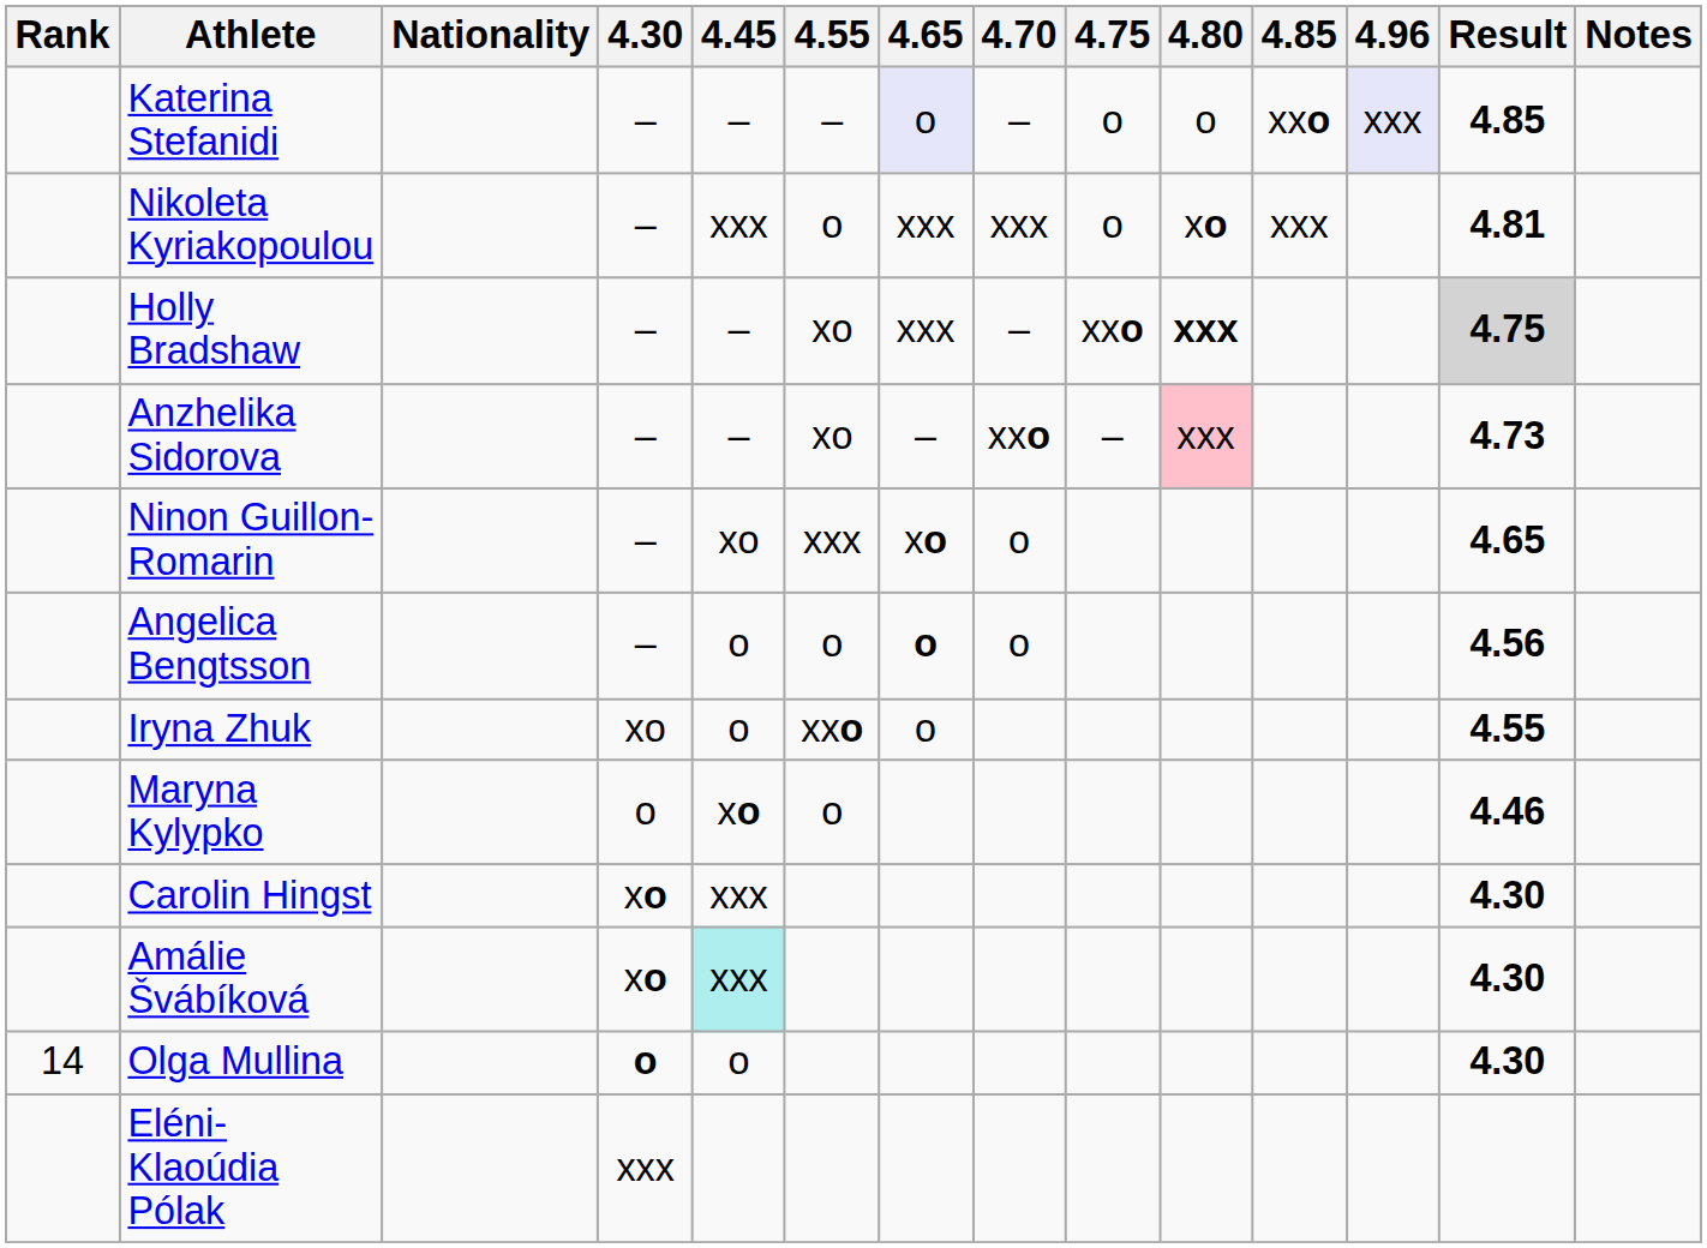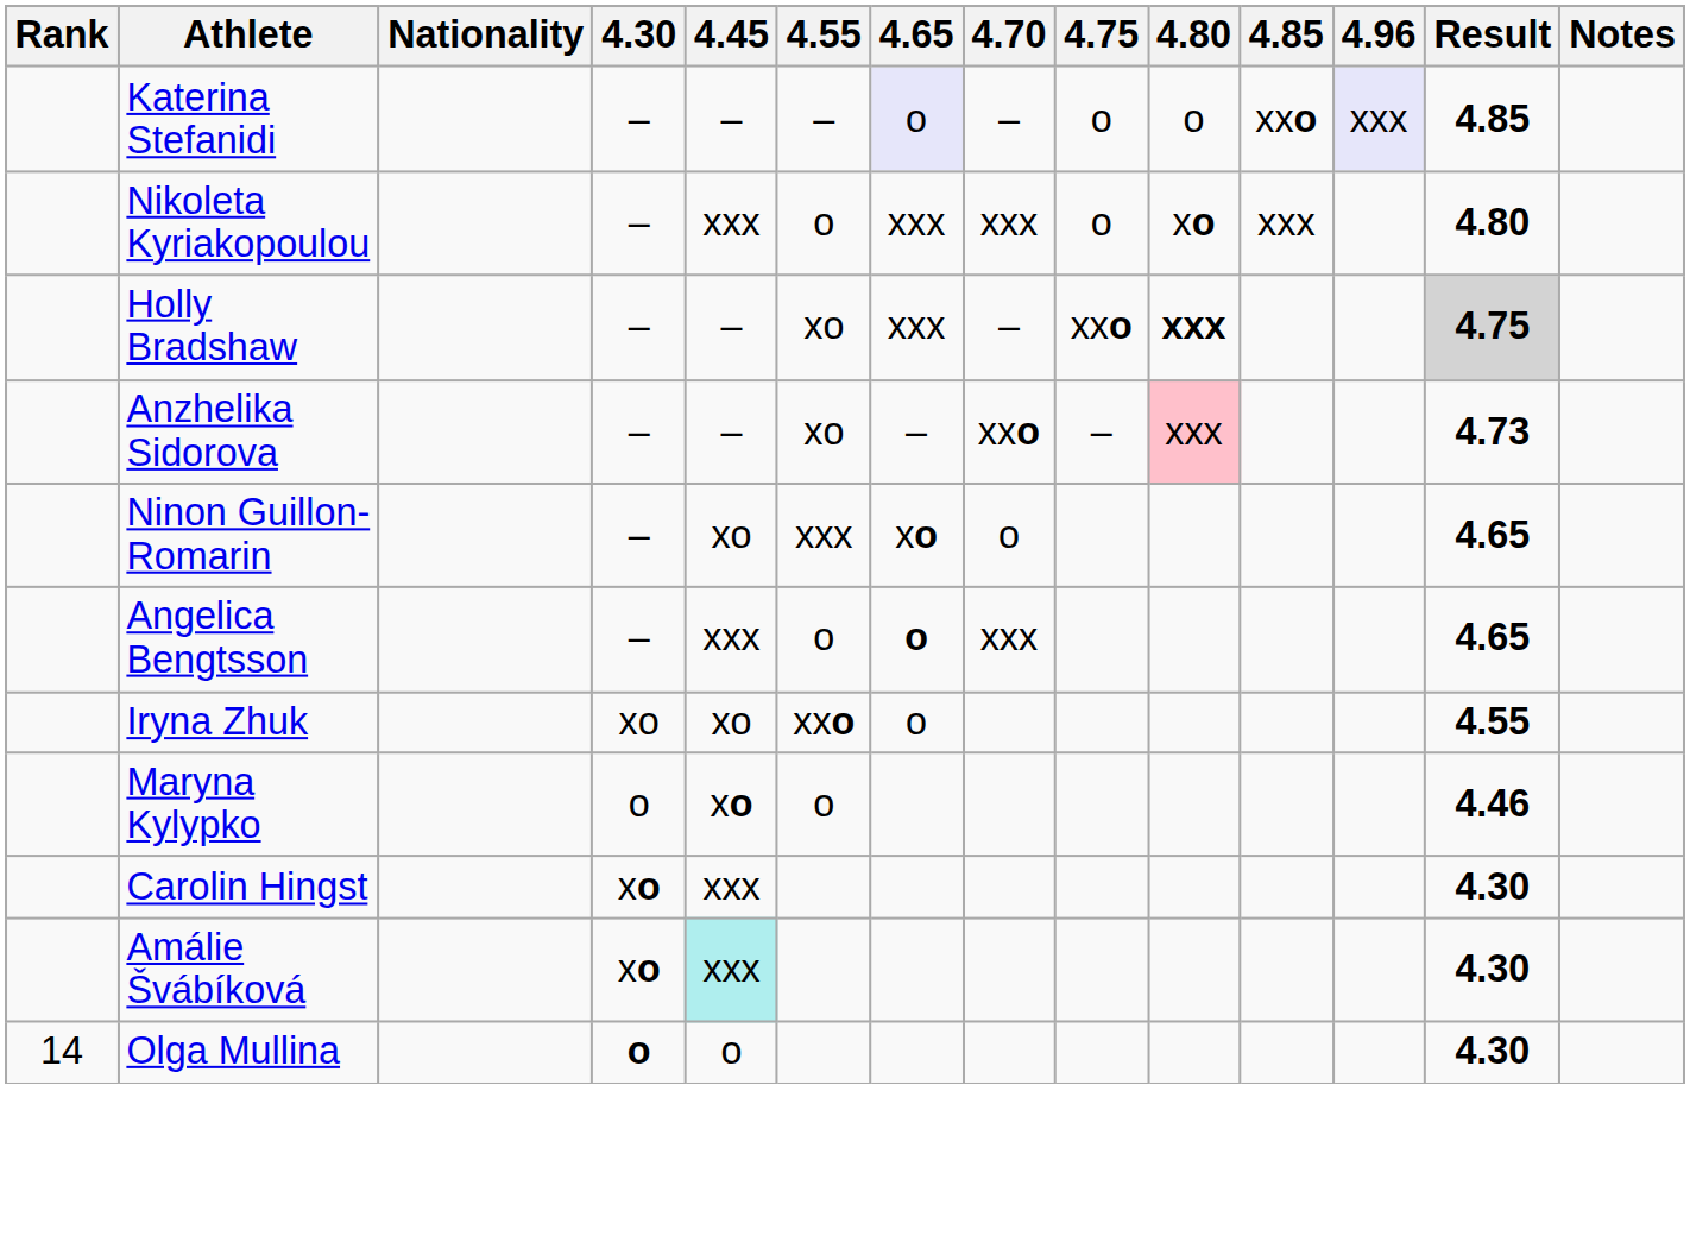Nikoleta Kyriakopoulou | Result: 4.81 -> 4.80
Angelica Bengtsson | 4.45: o -> xxx
Angelica Bengtsson | 4.70: o -> xxx
Angelica Bengtsson | Result: 4.56 -> 4.65
Iryna Zhuk | 4.45: o -> xo
- row: Eléni-Klaoúdia Pólak | xxx
